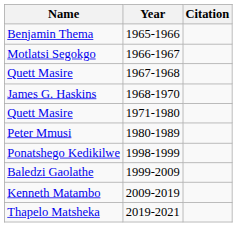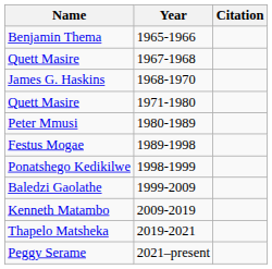- row: Motlatsi Segokgo | 1966-1967
+ row: Festus Mogae | 1989-1998
+ row: Peggy Serame | 2021–present
